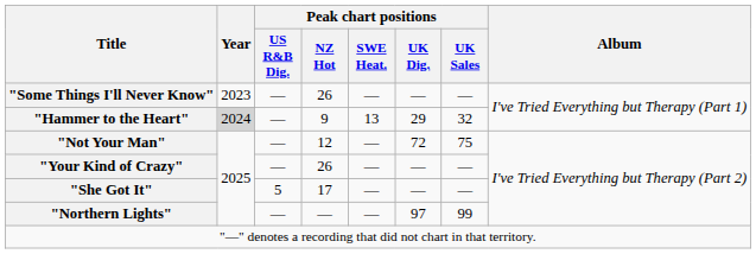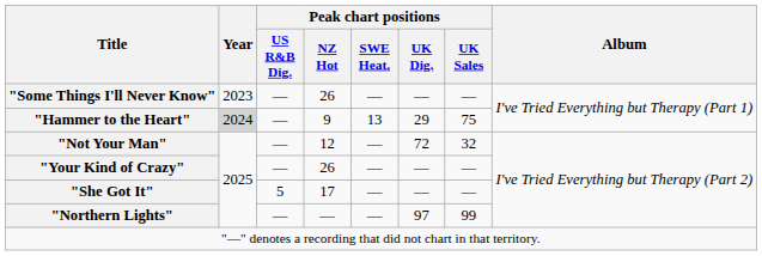"Hammer to the Heart" | Peak chart positions / UK Sales: 32 -> 75
"Not Your Man" | Peak chart positions / UK Sales: 75 -> 32
